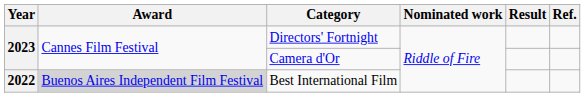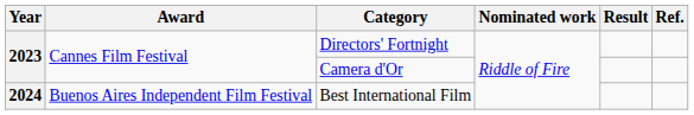Best International Film | Year: 2022 -> 2024
Best International Film | Award: lightgrey background -> no background
